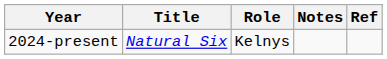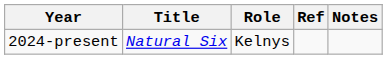columns swapped: Notes <-> Ref
